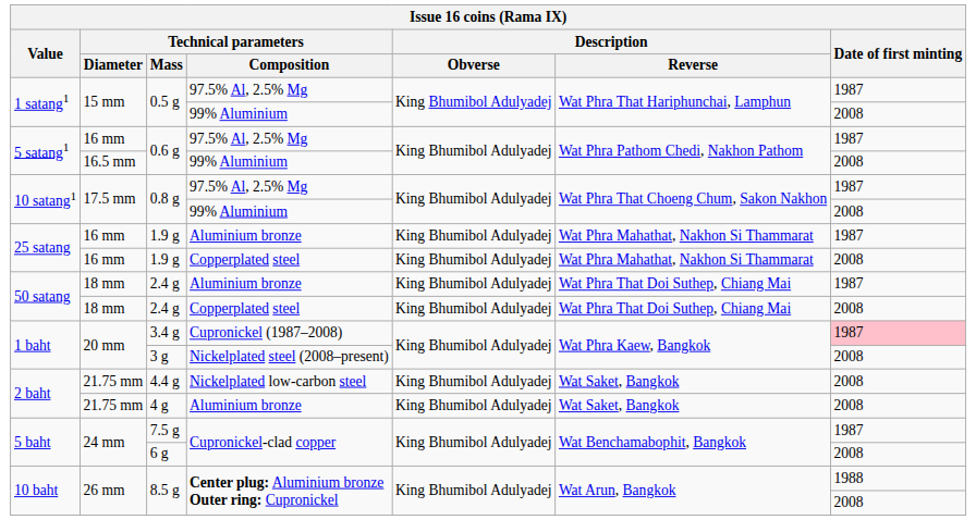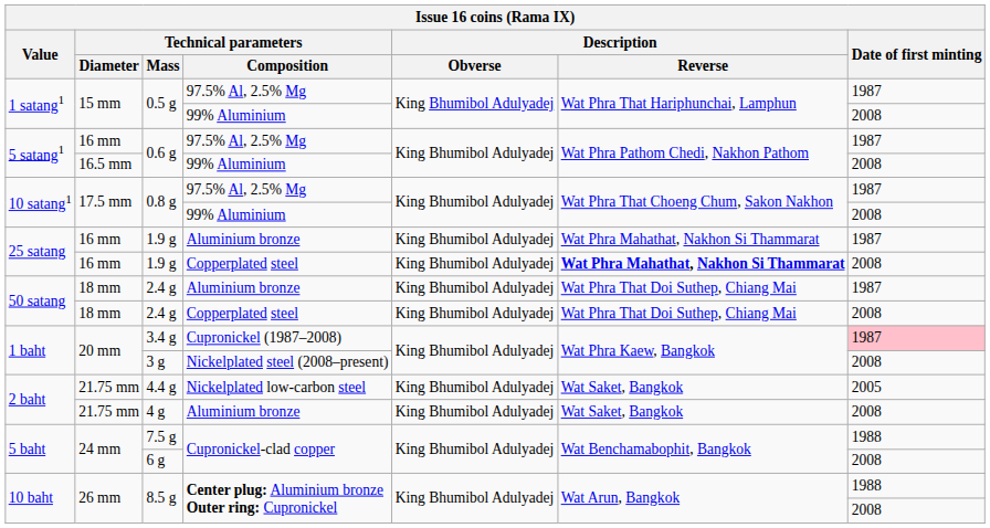1.9 g / Copperplated steel | Description / Reverse: normal -> bold
4.4 g | Date of first minting: 2008 -> 2005
7.5 g | Date of first minting: 1987 -> 1988
